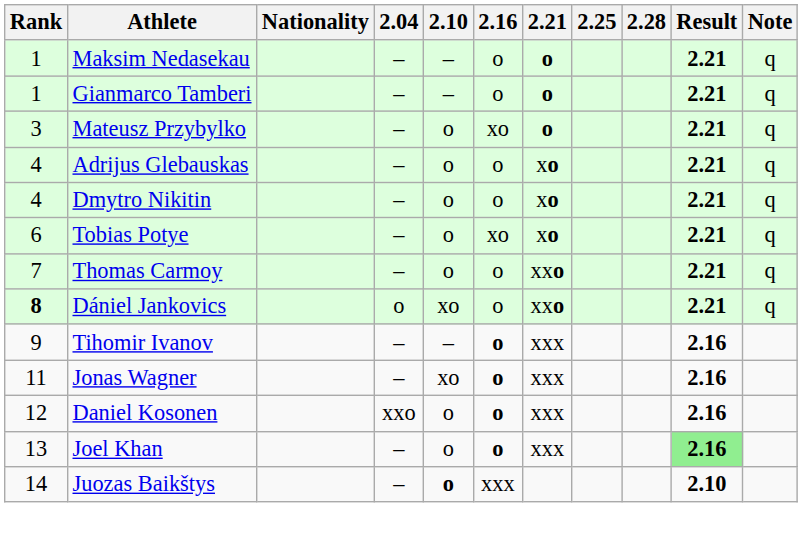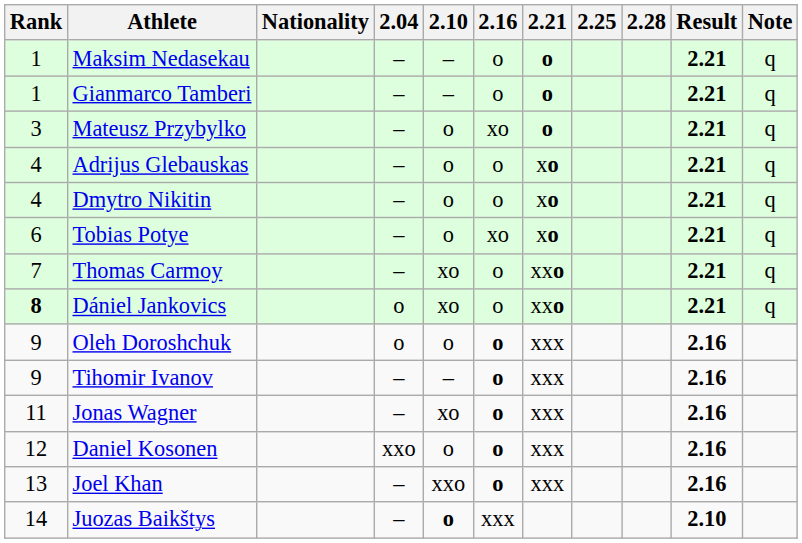Thomas Carmoy | 2.10: o -> xo
+ row: 9 | Oleh Doroshchuk | o | o | o | xxx | 2.16
Joel Khan | 2.10: o -> xxo
Joel Khan | Result: lightgreen background -> no background
